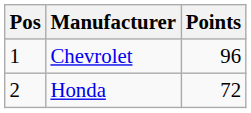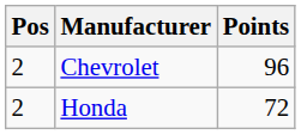Chevrolet | Pos: 1 -> 2
